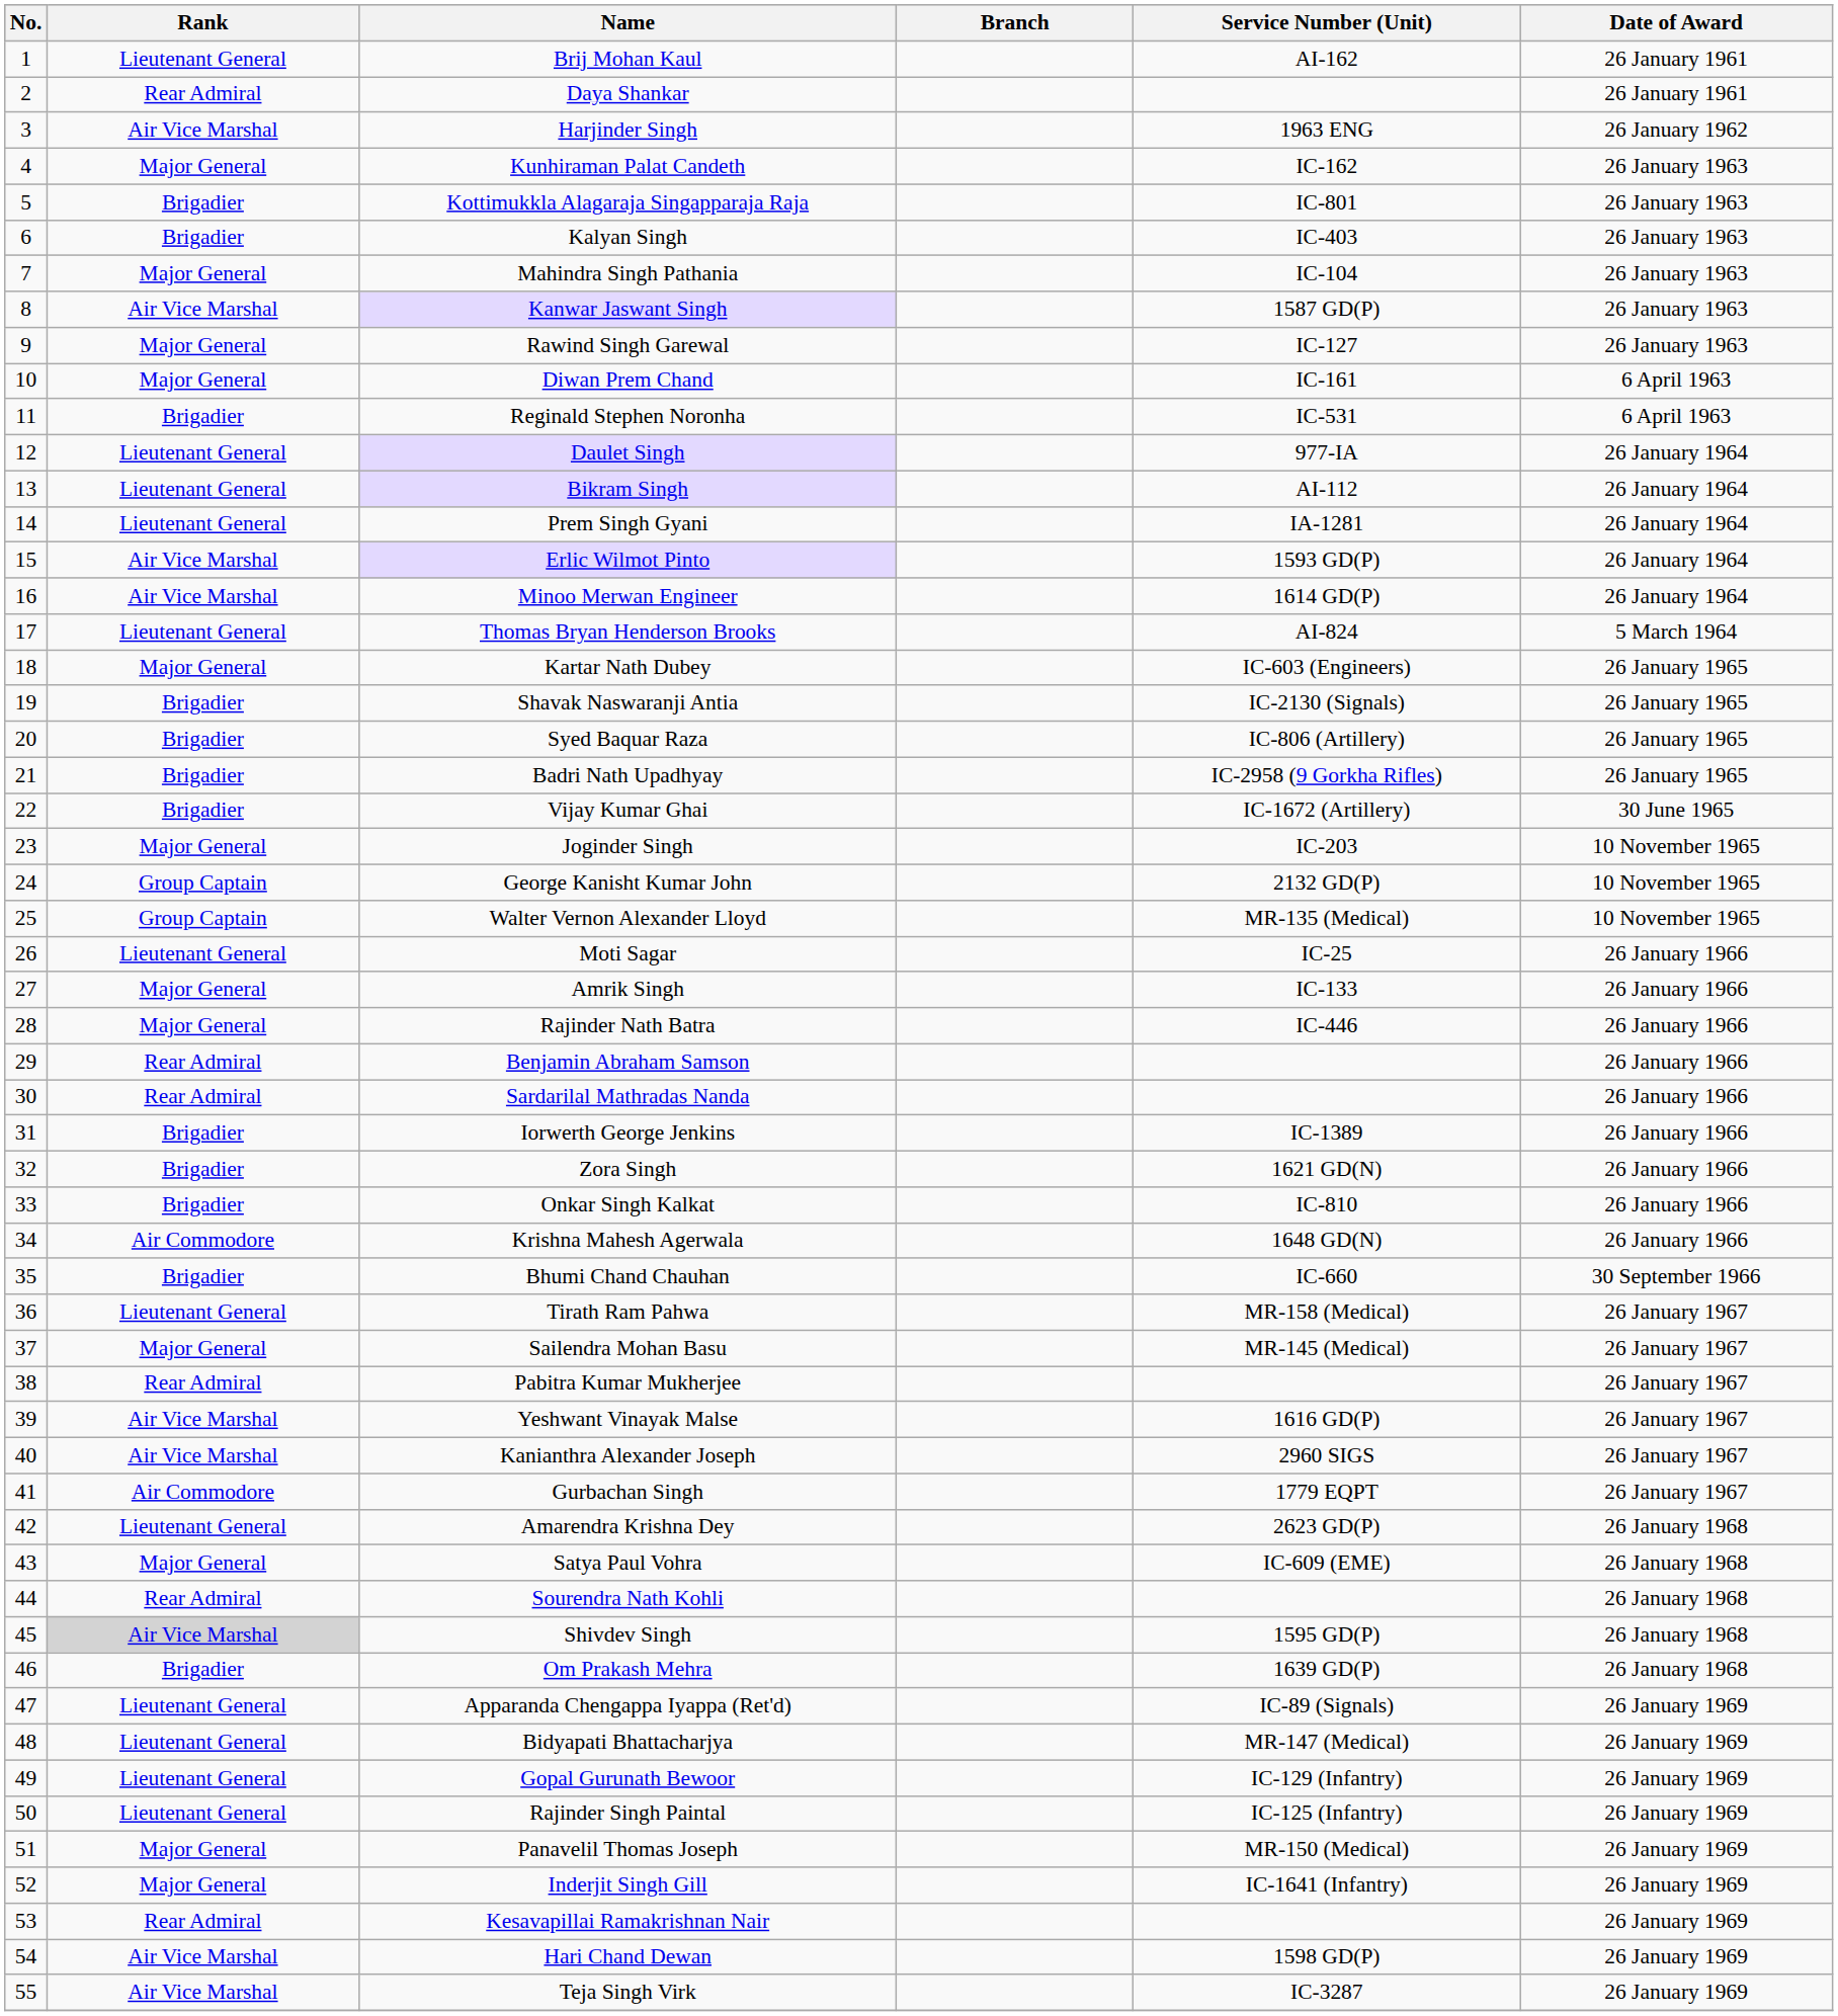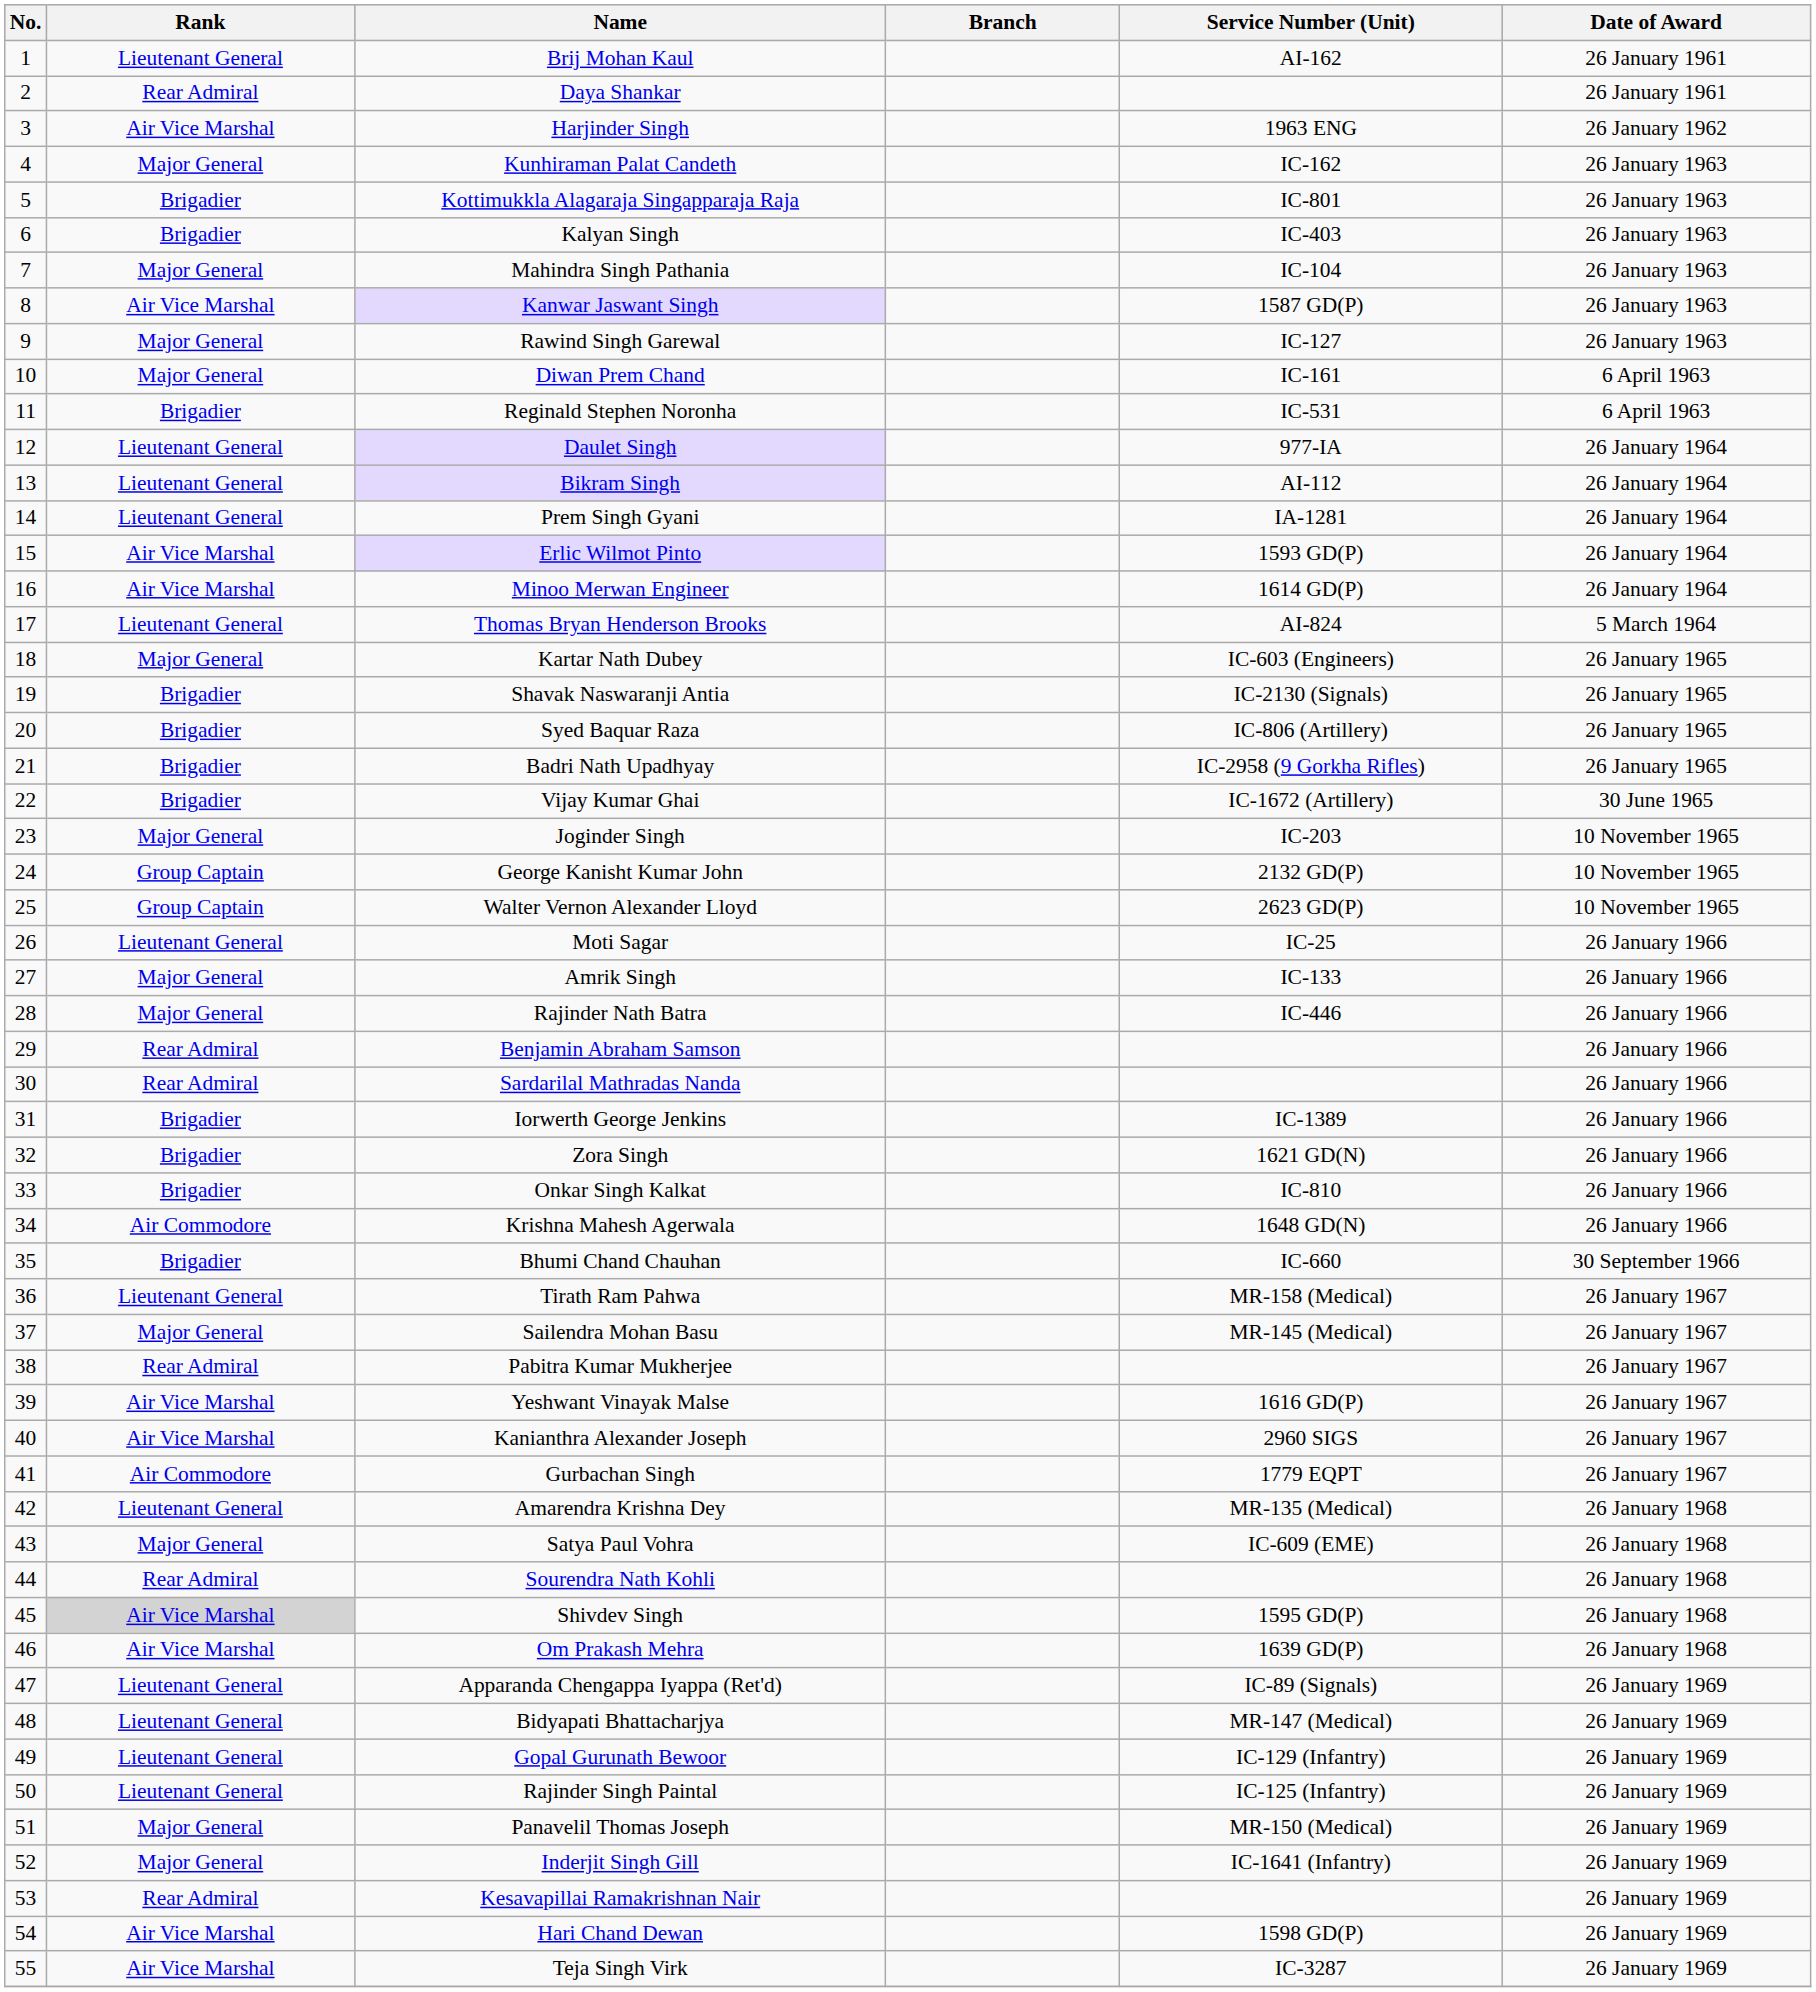Walter Vernon Alexander Lloyd | Service Number (Unit): MR-135 (Medical) -> 2623 GD(P)
Amarendra Krishna Dey | Service Number (Unit): 2623 GD(P) -> MR-135 (Medical)
Om Prakash Mehra | Rank: Brigadier -> Air Vice Marshal
